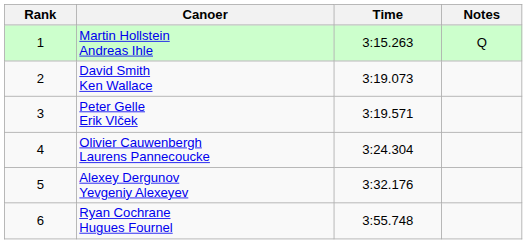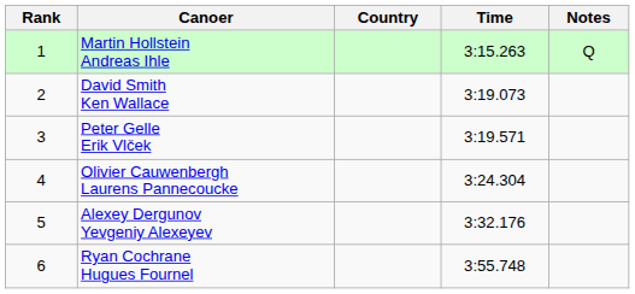+ column: Country
